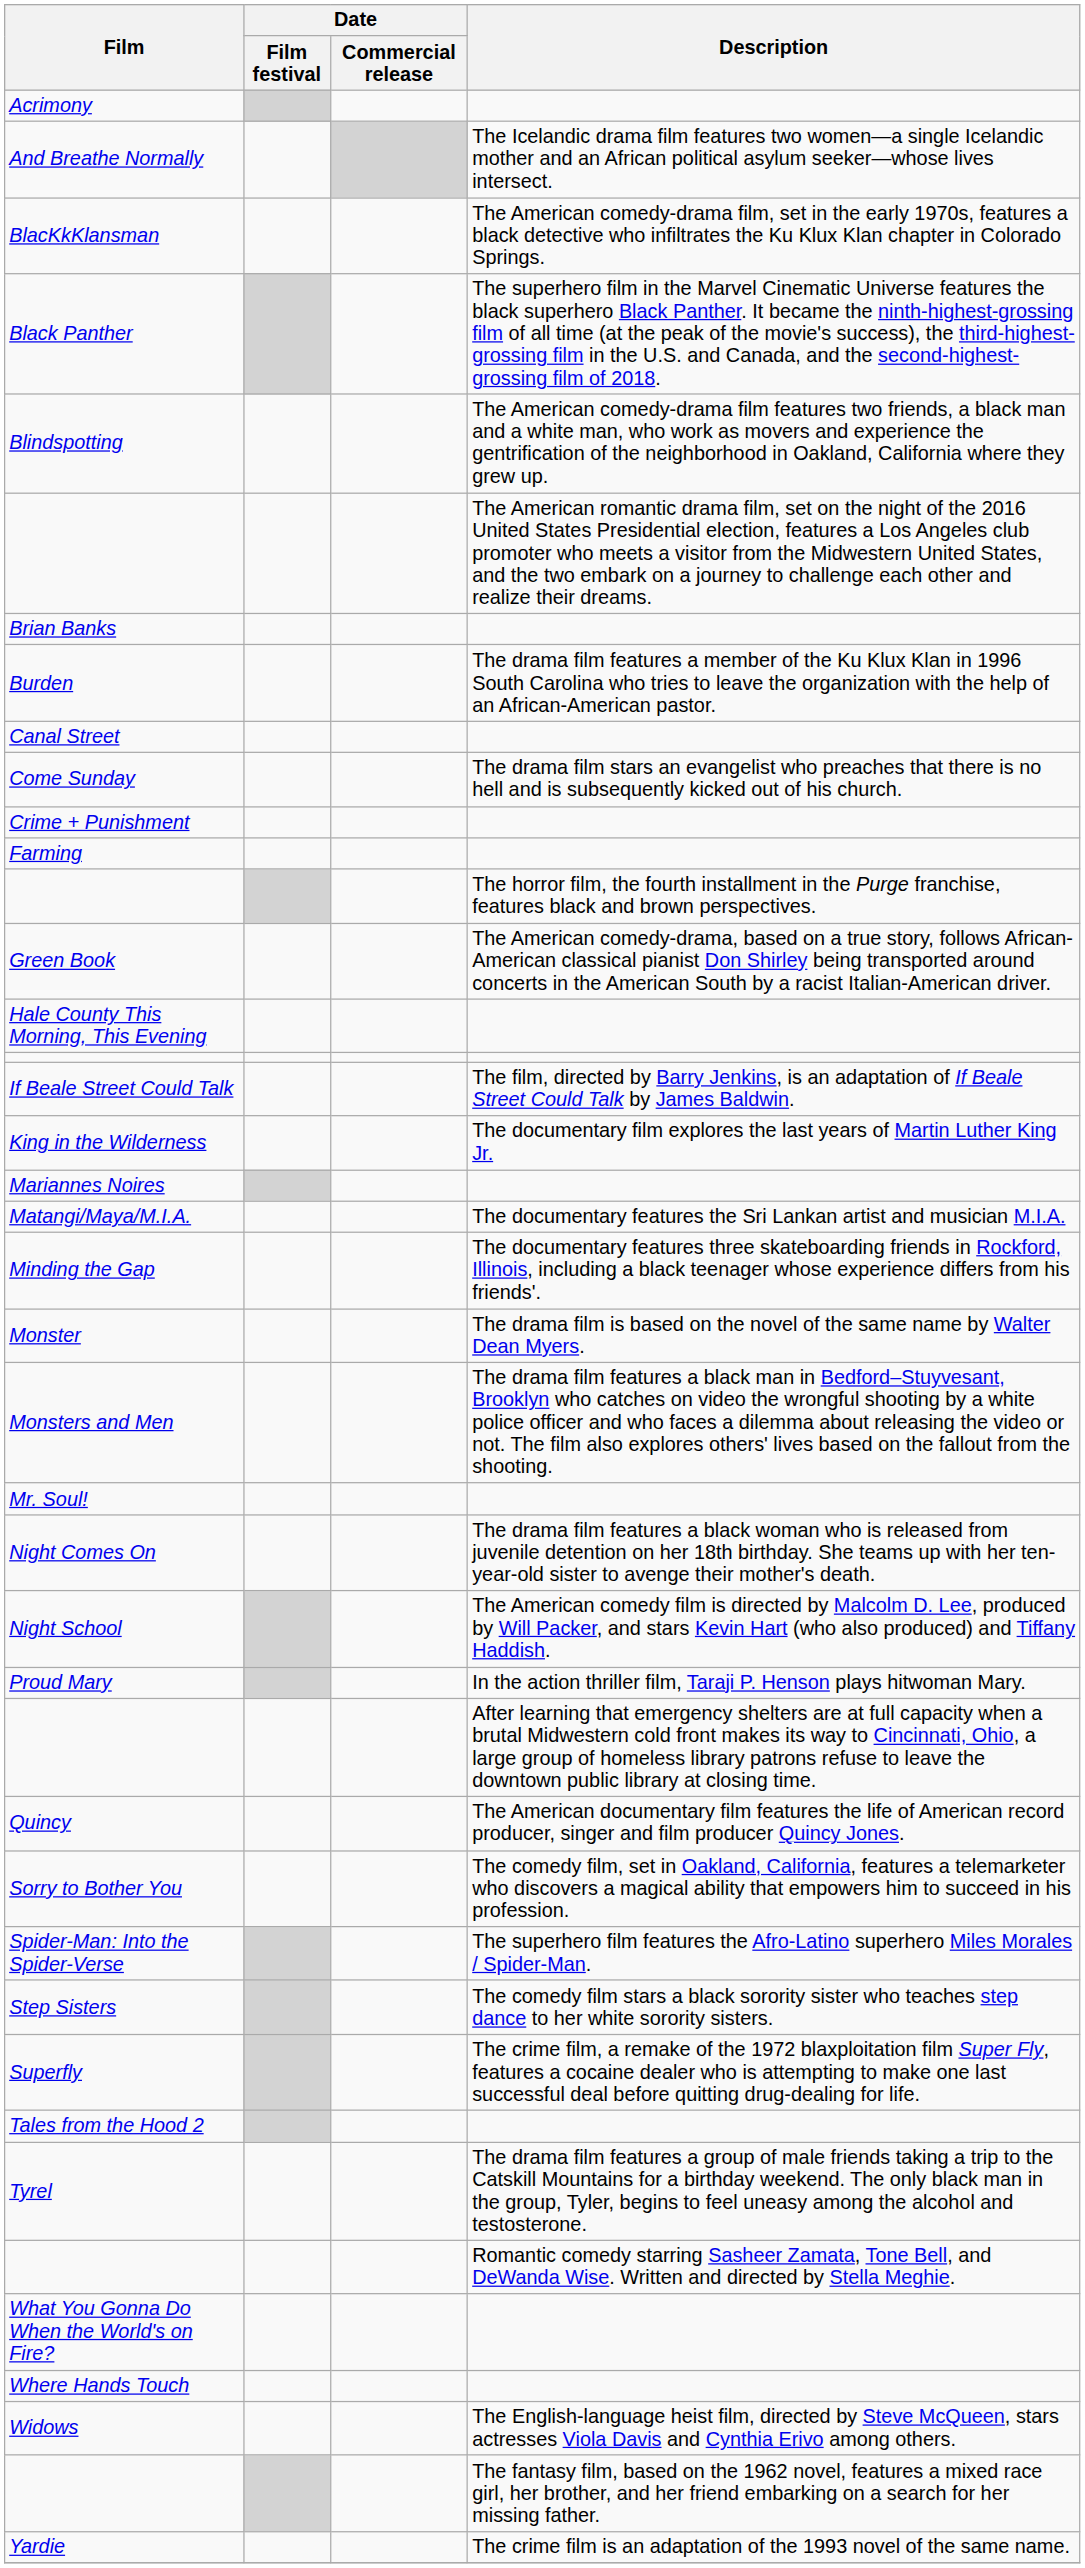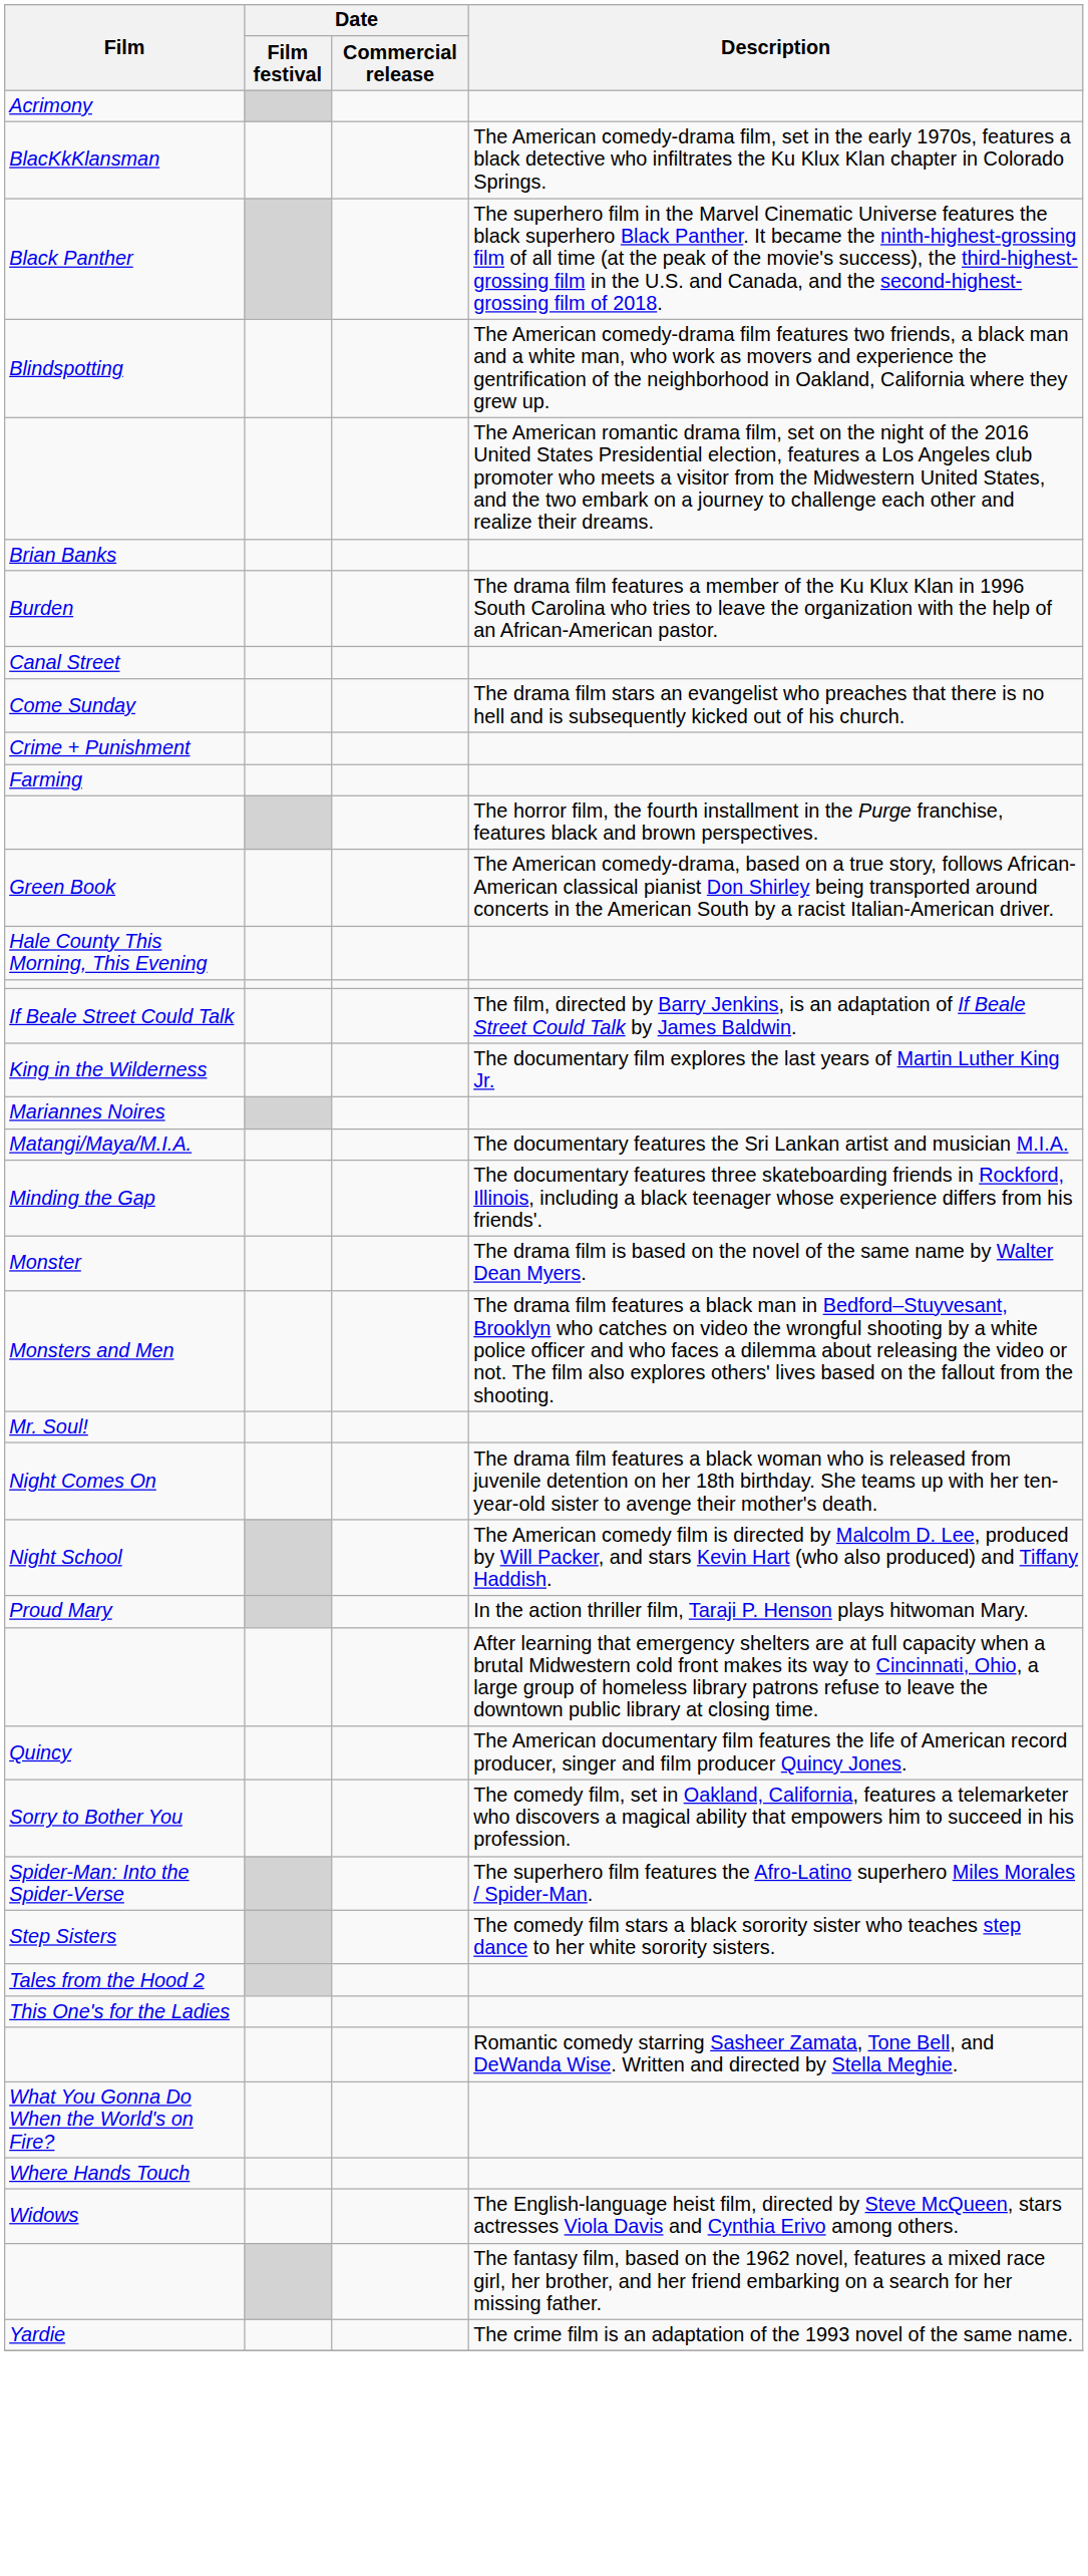- row: And Breathe Normally | The Icelandic drama film features two women—a single Icelandic mother and an African political asylum seeker—whose lives intersect.
- row: Superfly | The crime film, a remake of the 1972 blaxploitation film Super Fly, features a cocaine dealer who is attempting to make one last successful deal before quitting drug-dealing for life.
+ row: This One's for the Ladies
- row: Tyrel | The drama film features a group of male friends taking a trip to the Catskill Mountains for a birthday weekend. The only black man in the group, Tyler, begins to feel uneasy among the alcohol and testosterone.
